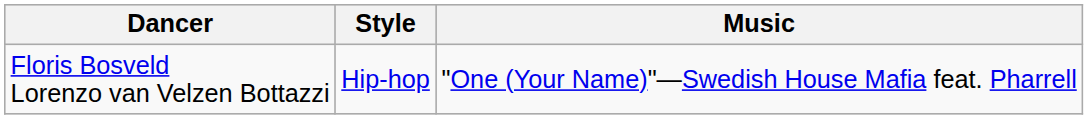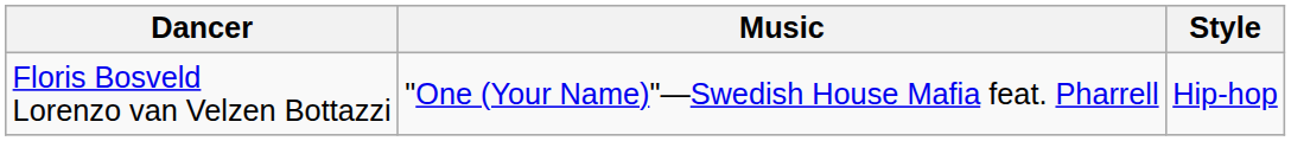columns swapped: Style <-> Music
